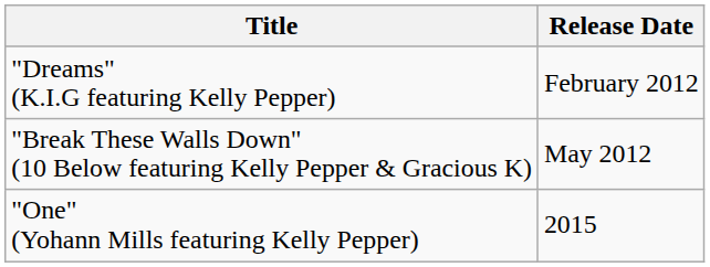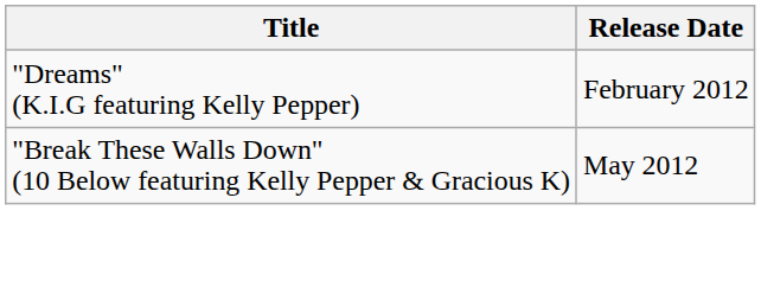- row: "One" (Yohann Mills featuring Kelly Pepper) | 2015
